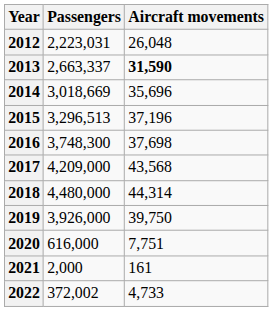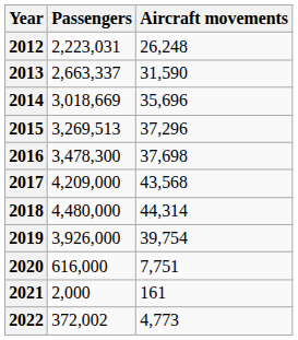2012 | Aircraft movements: 26,048 -> 26,248
2013 | Aircraft movements: bold -> normal
2015 | Passengers: 3,296,513 -> 3,269,513
2015 | Aircraft movements: 37,196 -> 37,296
2016 | Passengers: 3,748,300 -> 3,478,300
2019 | Aircraft movements: 39,750 -> 39,754
2022 | Aircraft movements: 4,733 -> 4,773
